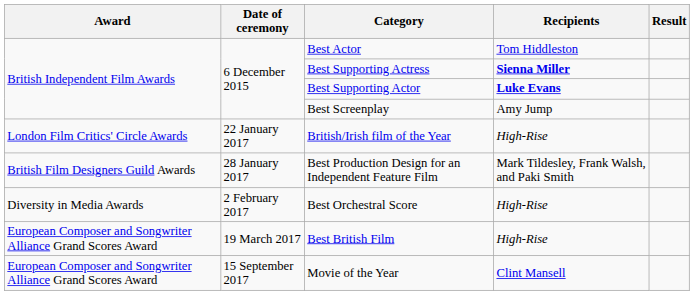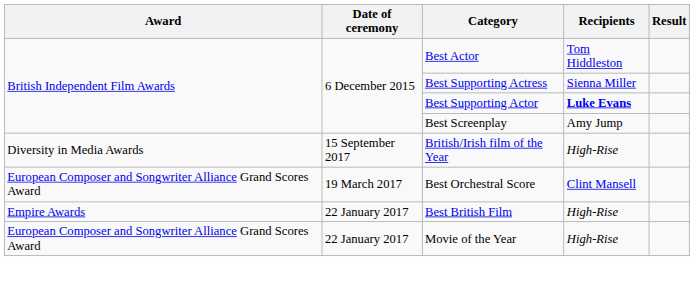Best Supporting Actress | Recipients: bold -> normal
British/Irish film of the Year | Award: London Film Critics' Circle Awards -> Diversity in Media Awards
British/Irish film of the Year | Date of ceremony: 22 January 2017 -> 15 September 2017
- row: British Film Designers Guild Awards | 28 January 2017 | Best Production Design for an Independent Feature Film | Mark Tildesley, Frank Walsh, and Paki Smith
Best Orchestral Score | Award: Diversity in Media Awards -> European Composer and Songwriter Alliance Grand Scores Award
Best Orchestral Score | Date of ceremony: 2 February 2017 -> 19 March 2017
Best Orchestral Score | Recipients: High-Rise -> Clint Mansell
Best British Film | Award: European Composer and Songwriter Alliance Grand Scores Award -> Empire Awards
Best British Film | Date of ceremony: 19 March 2017 -> 22 January 2017
Movie of the Year | Date of ceremony: 15 September 2017 -> 22 January 2017
Movie of the Year | Recipients: Clint Mansell -> High-Rise
